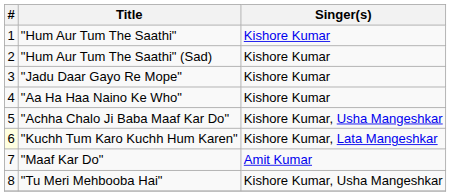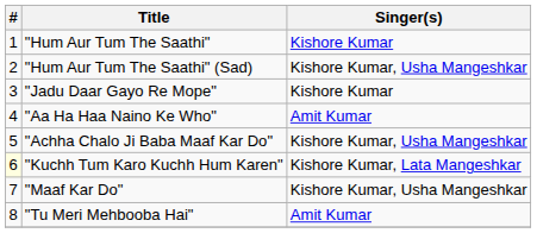"Hum Aur Tum The Saathi" (Sad) | Singer(s): Kishore Kumar -> Kishore Kumar, Usha Mangeshkar
"Aa Ha Haa Naino Ke Who" | Singer(s): Kishore Kumar -> Amit Kumar
"Maaf Kar Do" | Singer(s): Amit Kumar -> Kishore Kumar, Usha Mangeshkar
"Tu Meri Mehbooba Hai" | Singer(s): Kishore Kumar, Usha Mangeshkar -> Amit Kumar
